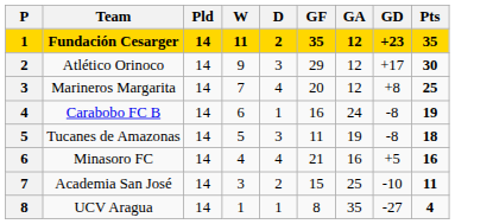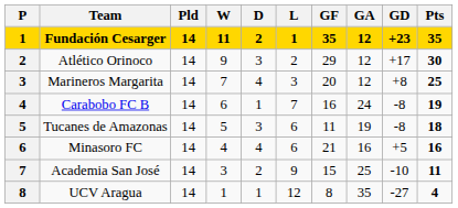+ column: L | 1 | 2 | 3 | 7 | 6 | 6 | 9 | 12
